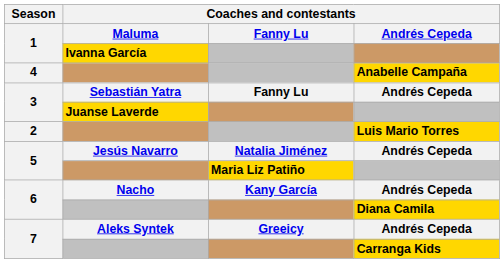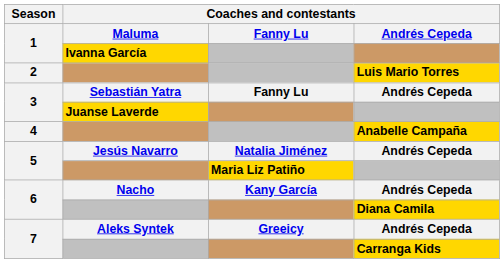rows swapped: 2 <-> 4
